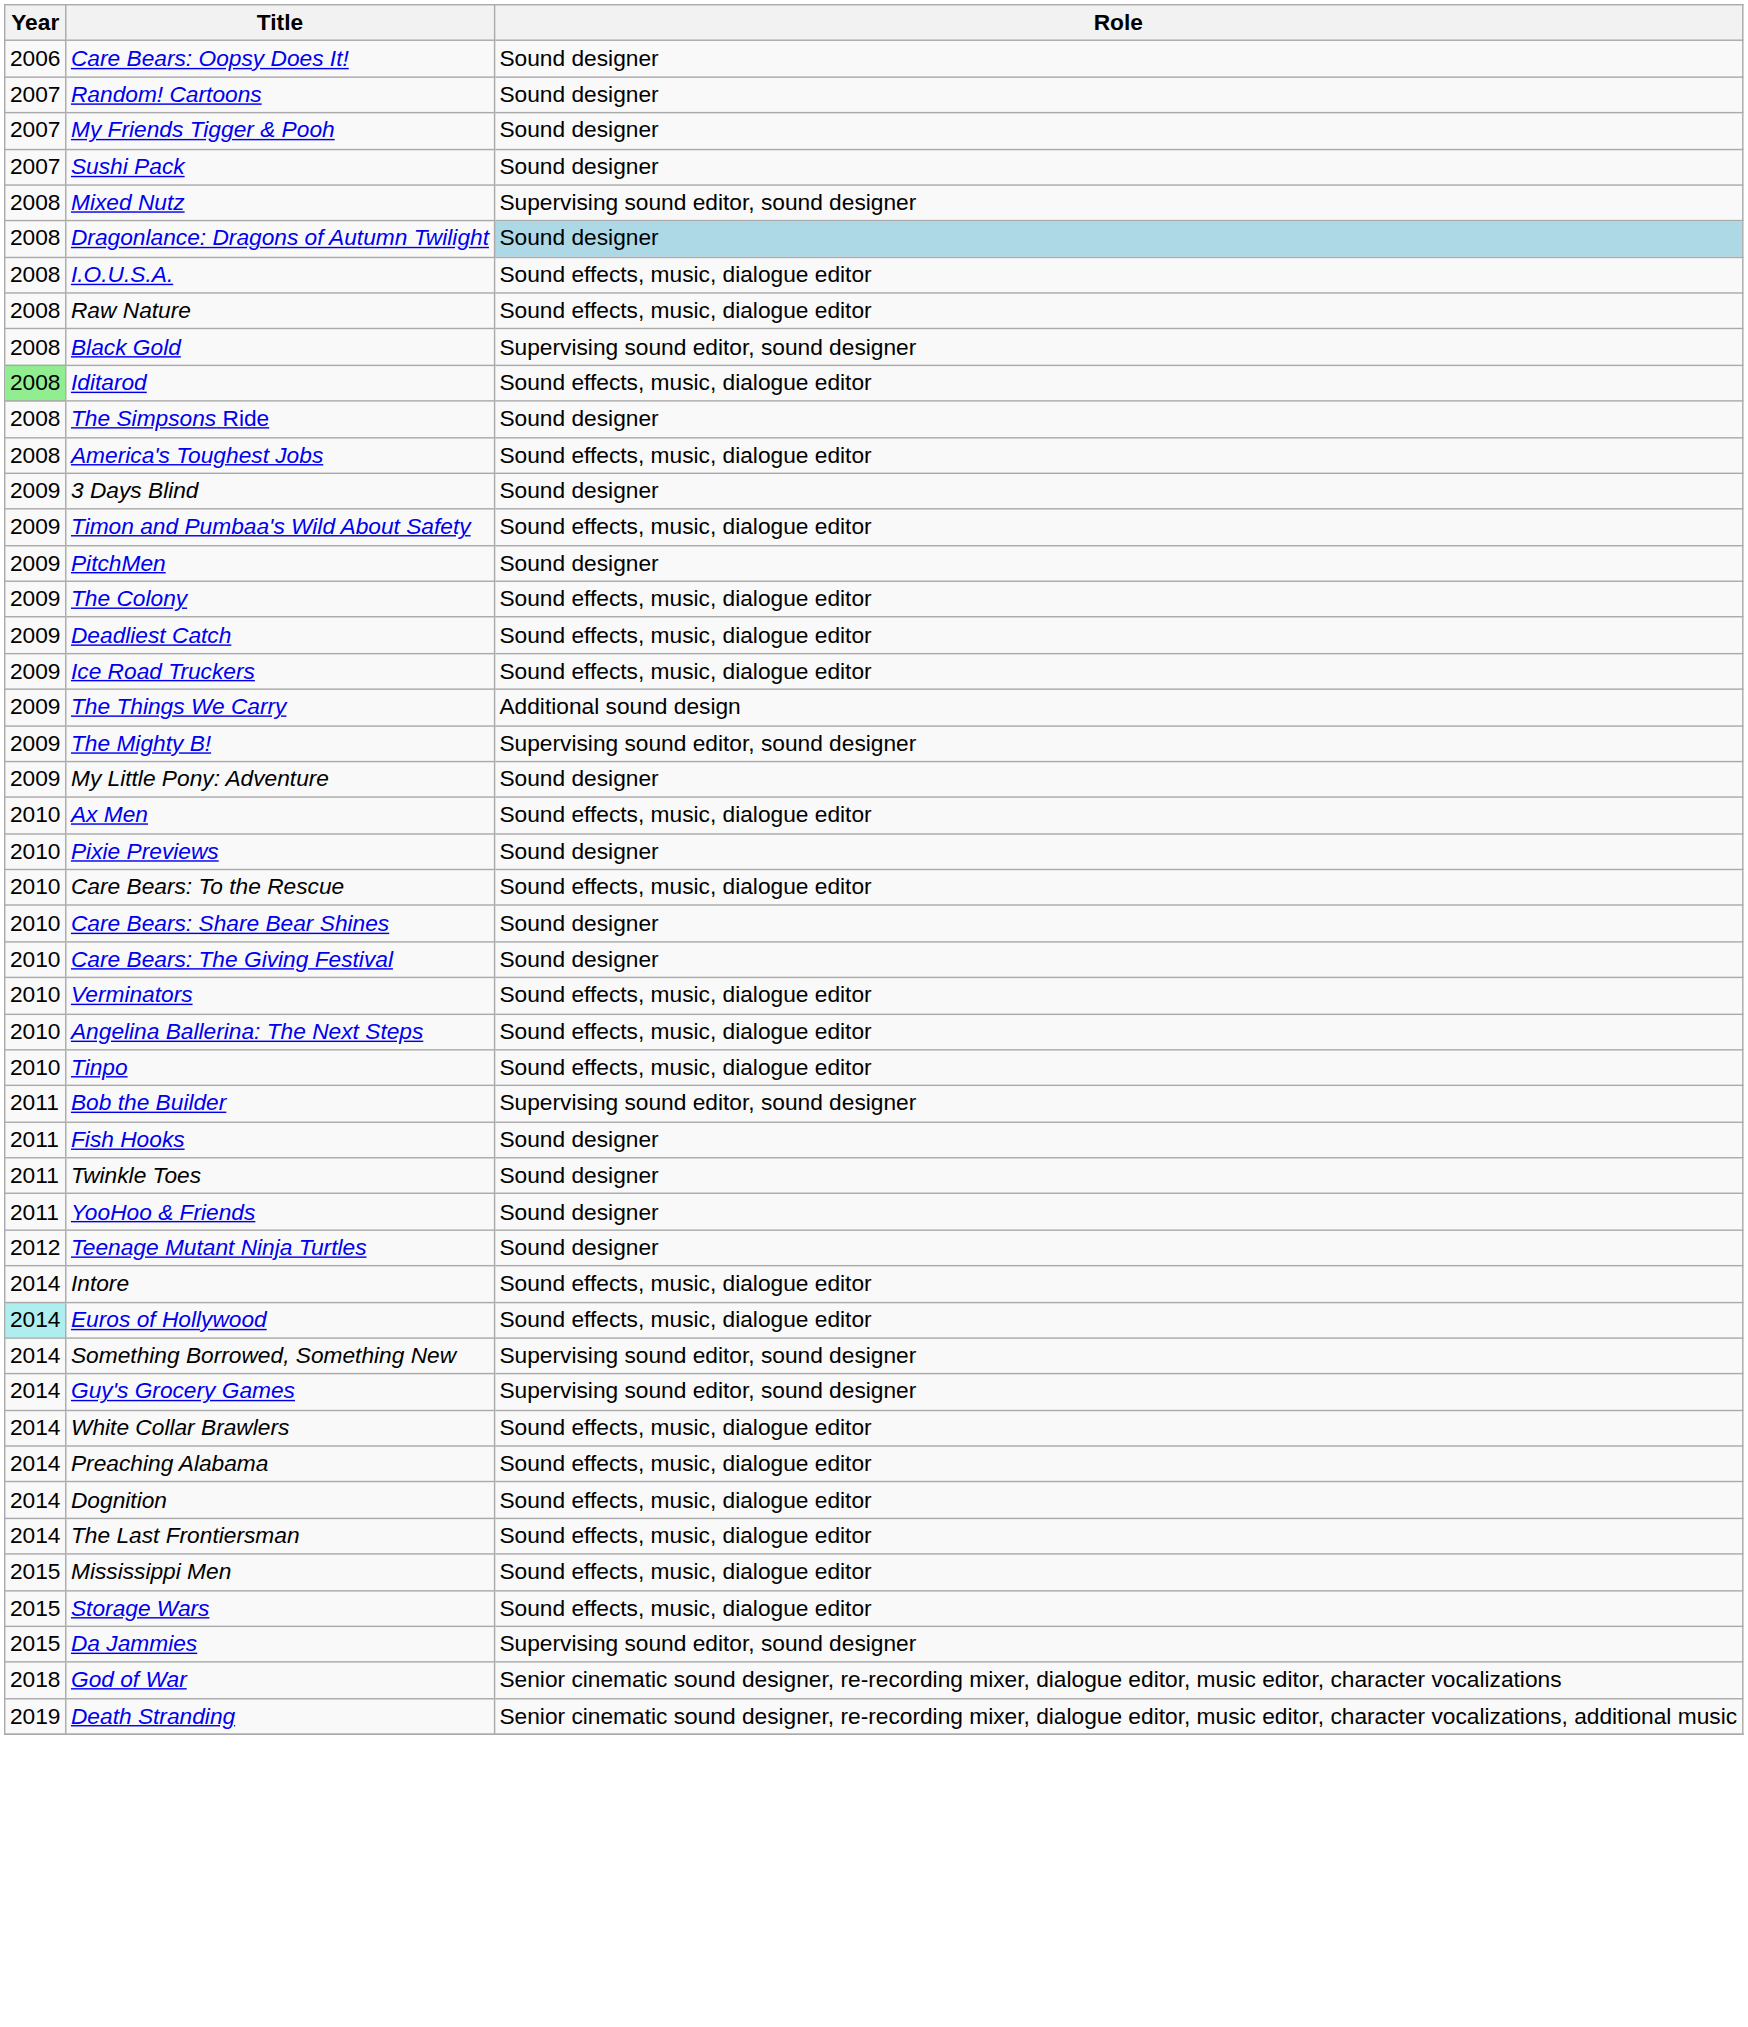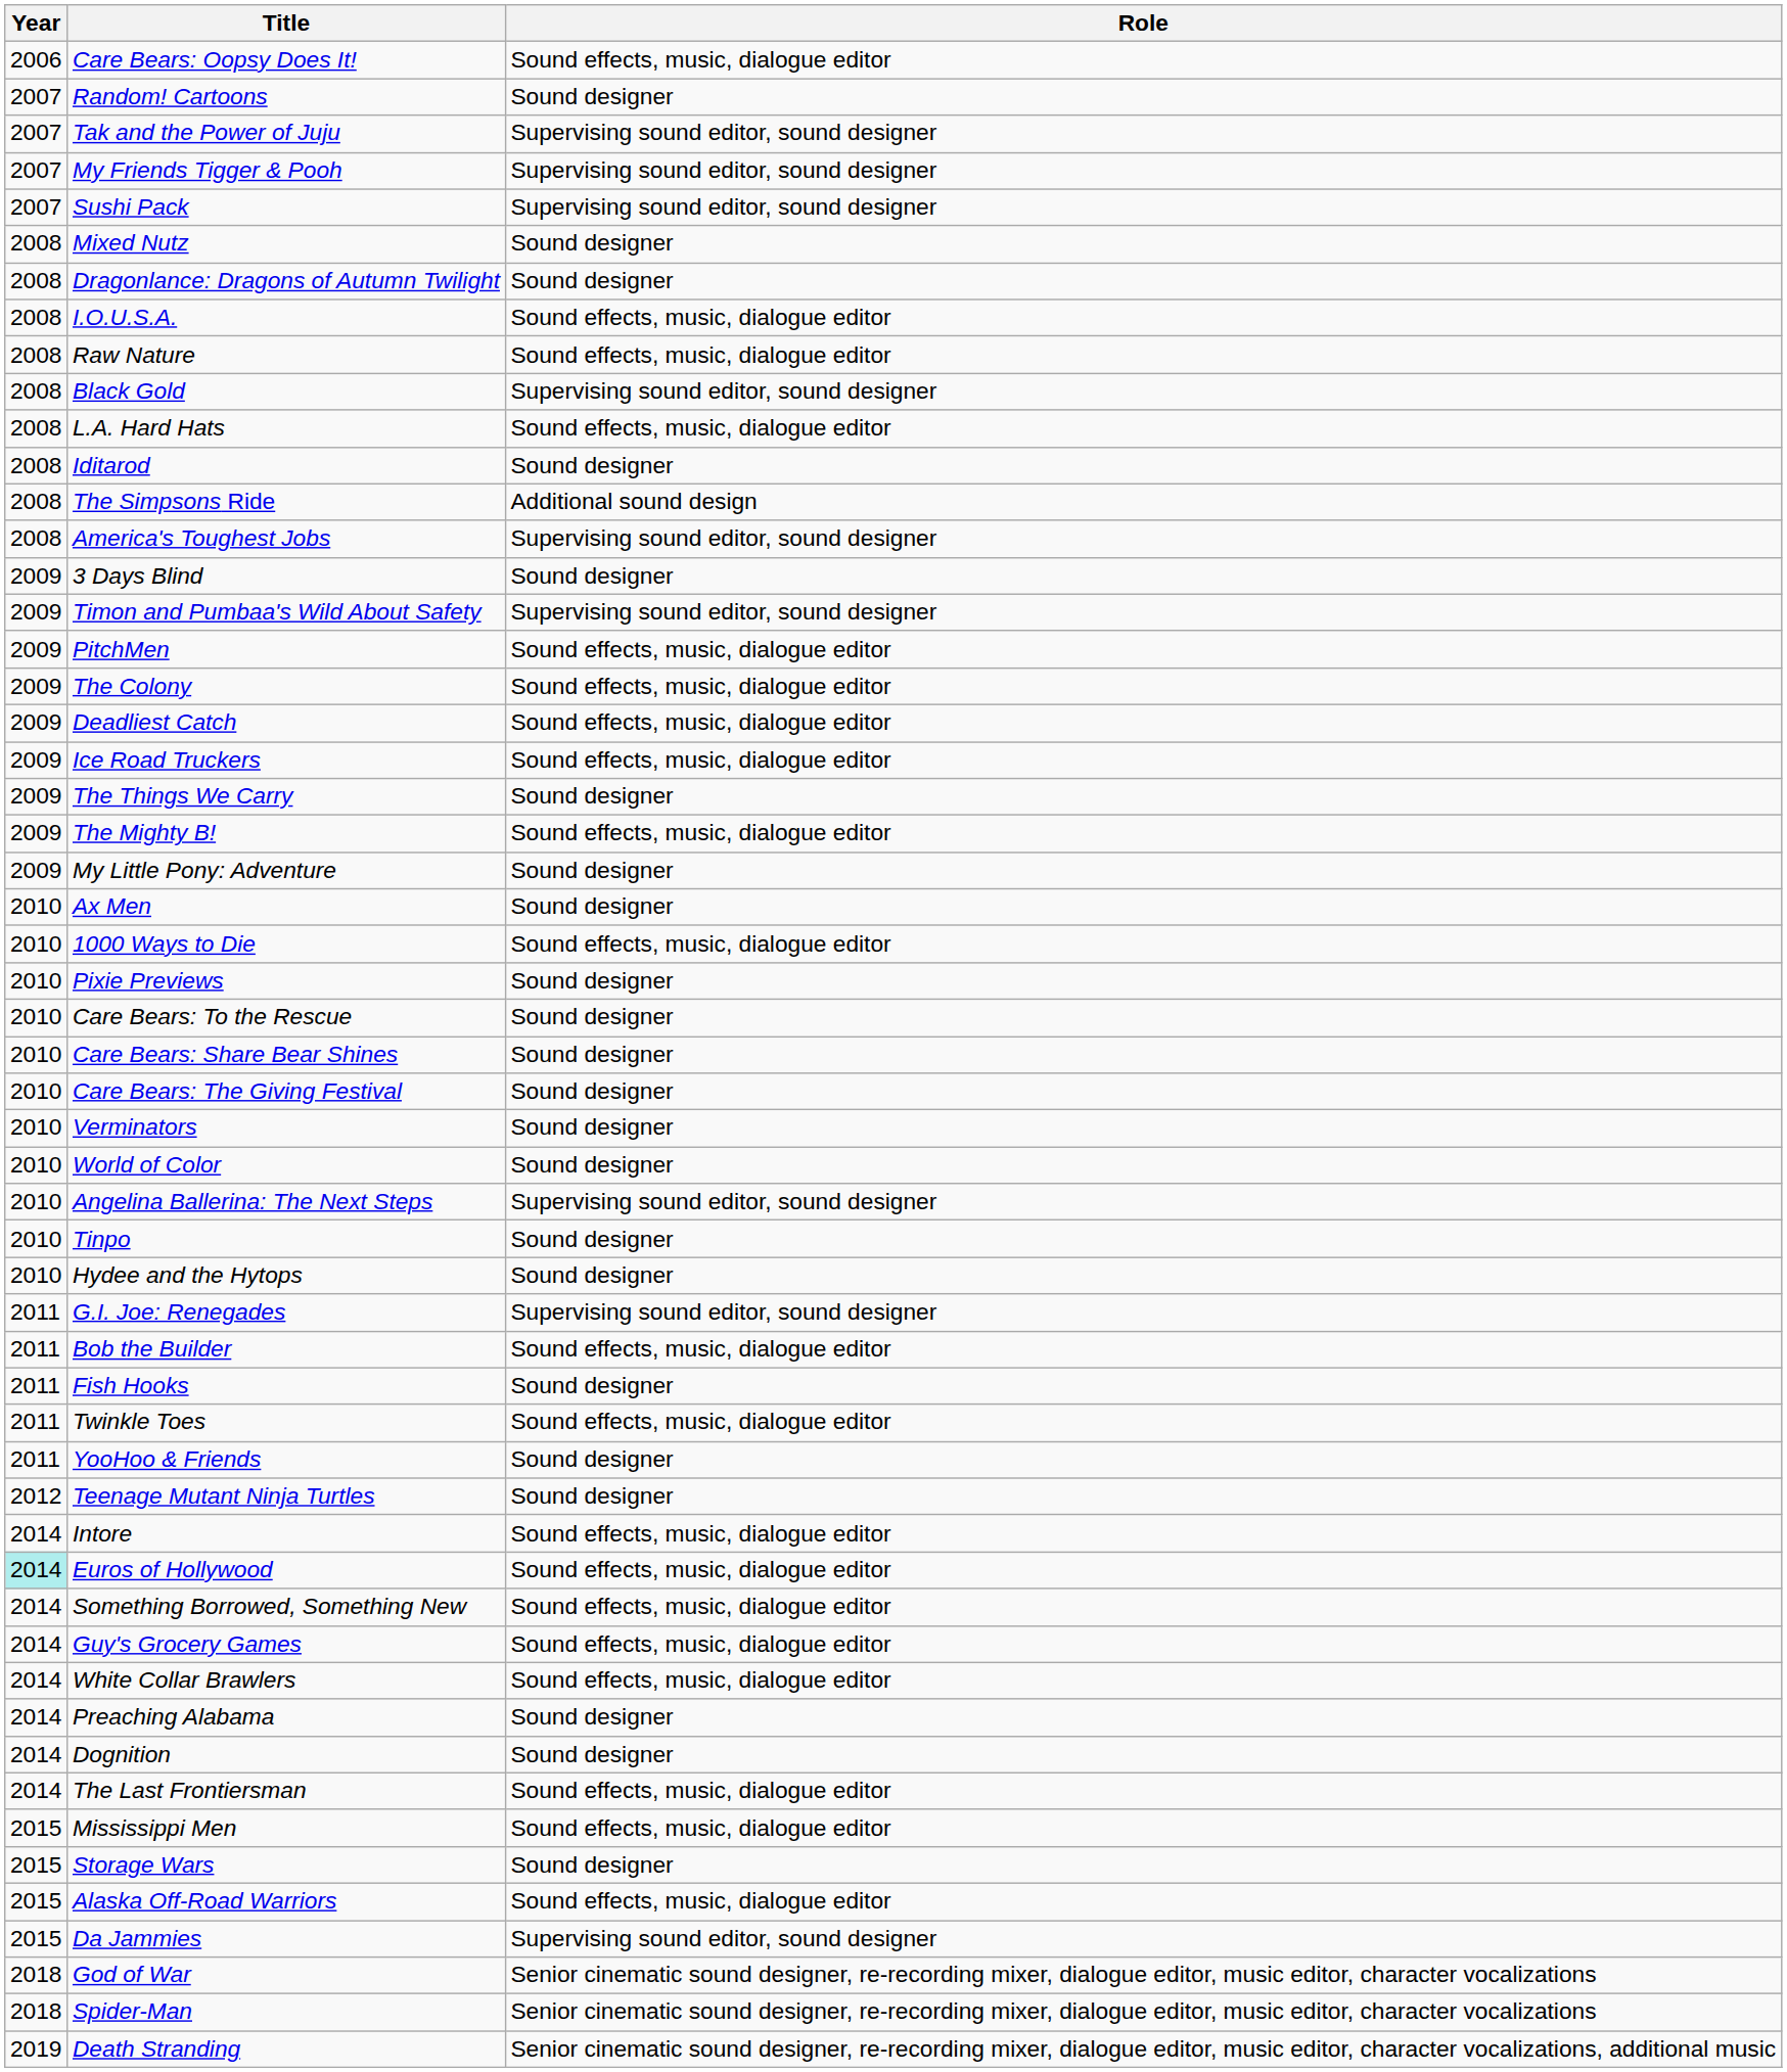Care Bears: Oopsy Does It! | Role: Sound designer -> Sound effects, music, dialogue editor
+ row: 2007 | Tak and the Power of Juju | Supervising sound editor, sound designer
My Friends Tigger & Pooh | Role: Sound designer -> Supervising sound editor, sound designer
Sushi Pack | Role: Sound designer -> Supervising sound editor, sound designer
Mixed Nutz | Role: Supervising sound editor, sound designer -> Sound designer
Dragonlance: Dragons of Autumn Twilight | Role: lightblue background -> no background
+ row: 2008 | L.A. Hard Hats | Sound effects, music, dialogue editor
Iditarod | Year: lightgreen background -> no background
Iditarod | Role: Sound effects, music, dialogue editor -> Sound designer
The Simpsons Ride | Role: Sound designer -> Additional sound design
America's Toughest Jobs | Role: Sound effects, music, dialogue editor -> Supervising sound editor, sound designer
Timon and Pumbaa's Wild About Safety | Role: Sound effects, music, dialogue editor -> Supervising sound editor, sound designer
PitchMen | Role: Sound designer -> Sound effects, music, dialogue editor
The Things We Carry | Role: Additional sound design -> Sound designer
The Mighty B! | Role: Supervising sound editor, sound designer -> Sound effects, music, dialogue editor
Ax Men | Role: Sound effects, music, dialogue editor -> Sound designer
+ row: 2010 | 1000 Ways to Die | Sound effects, music, dialogue editor
Care Bears: To the Rescue | Role: Sound effects, music, dialogue editor -> Sound designer
Verminators | Role: Sound effects, music, dialogue editor -> Sound designer
+ row: 2010 | World of Color | Sound designer
Angelina Ballerina: The Next Steps | Role: Sound effects, music, dialogue editor -> Supervising sound editor, sound designer
Tinpo | Role: Sound effects, music, dialogue editor -> Sound designer
+ row: 2010 | Hydee and the Hytops | Sound designer
+ row: 2011 | G.I. Joe: Renegades | Supervising sound editor, sound designer
Bob the Builder | Role: Supervising sound editor, sound designer -> Sound effects, music, dialogue editor
Twinkle Toes | Role: Sound designer -> Sound effects, music, dialogue editor
Something Borrowed, Something New | Role: Supervising sound editor, sound designer -> Sound effects, music, dialogue editor
Guy's Grocery Games | Role: Supervising sound editor, sound designer -> Sound effects, music, dialogue editor
Preaching Alabama | Role: Sound effects, music, dialogue editor -> Sound designer
Dognition | Role: Sound effects, music, dialogue editor -> Sound designer
Storage Wars | Role: Sound effects, music, dialogue editor -> Sound designer
+ row: 2015 | Alaska Off-Road Warriors | Sound effects, music, dialogue editor
+ row: 2018 | Spider-Man | Senior cinematic sound designer, re-recording mixer, dialogue editor, music editor, character vocalizations
